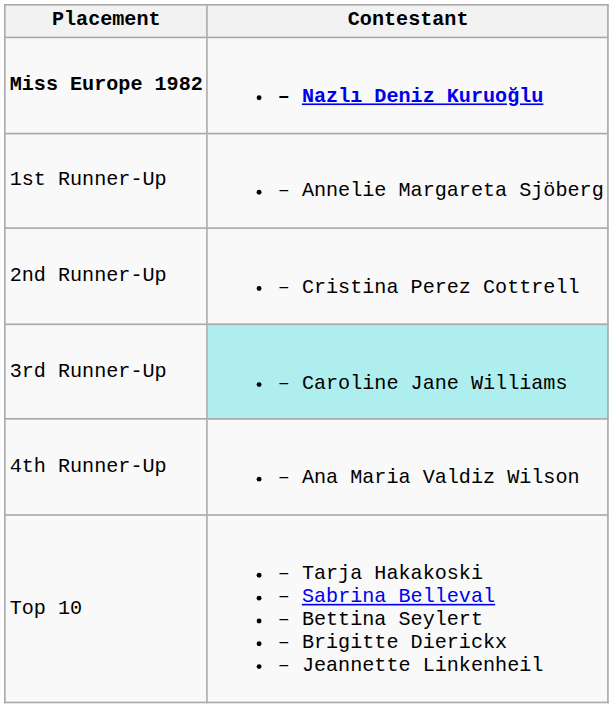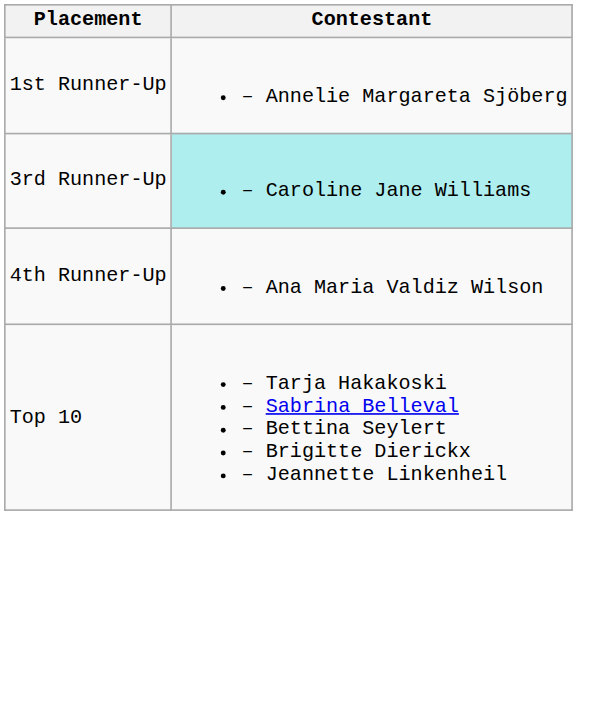- row: Miss Europe 1982 | – Nazlı Deniz Kuruoğlu
- row: 2nd Runner-Up | – Cristina Perez Cottrell
